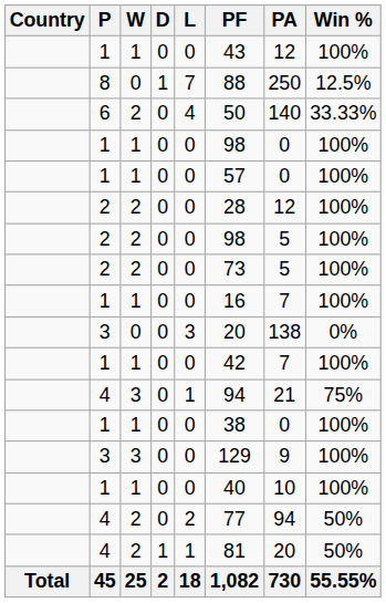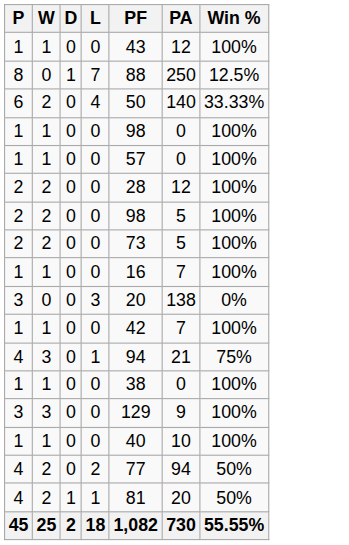- column: Country | Total
